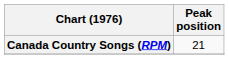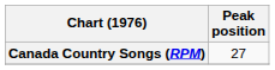Canada Country Songs (RPM) | Peak position: 21 -> 27
